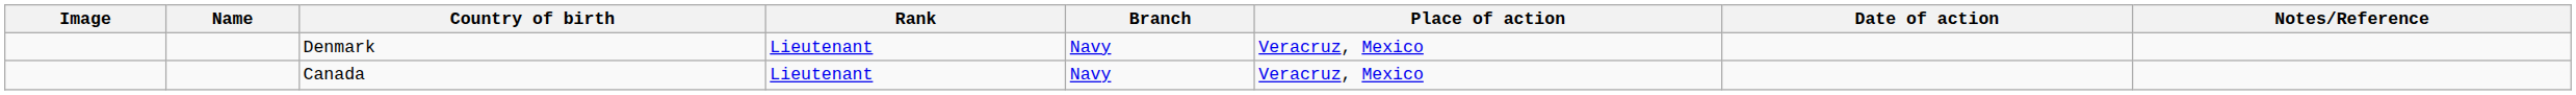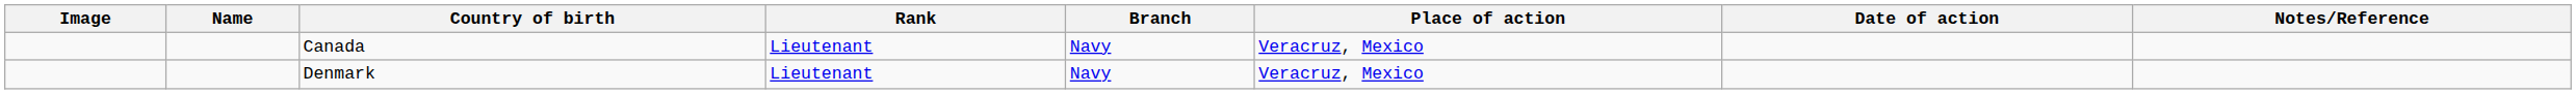rows swapped: Denmark <-> Canada
